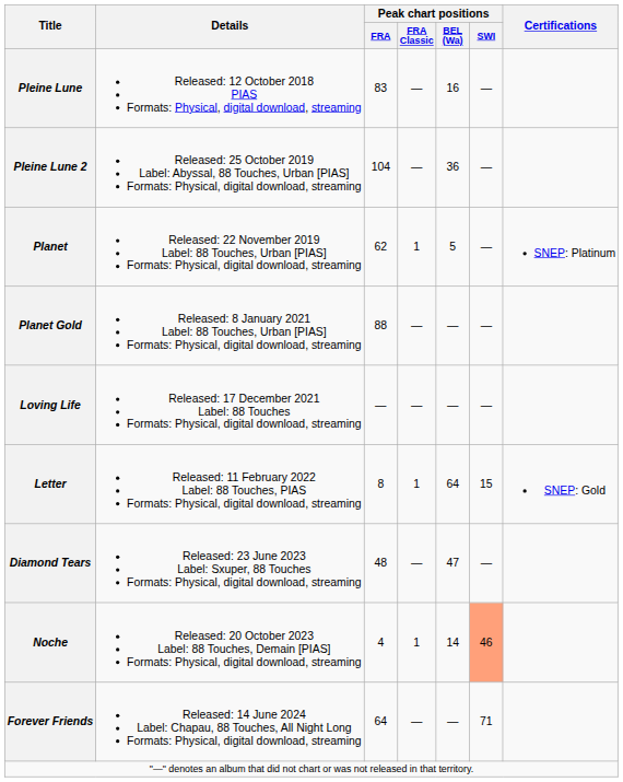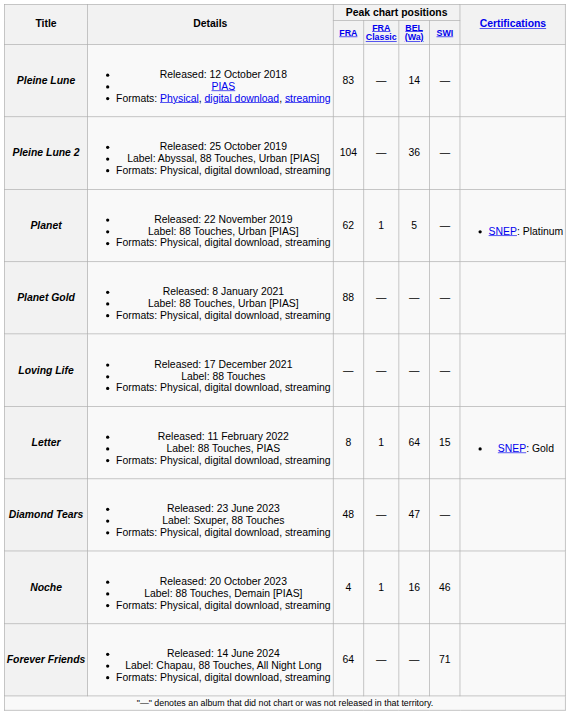Pleine Lune | Peak chart positions / BEL (Wa): 16 -> 14
Noche | Peak chart positions / BEL (Wa): 14 -> 16
Noche | Peak chart positions / SWI: lightsalmon background -> no background
